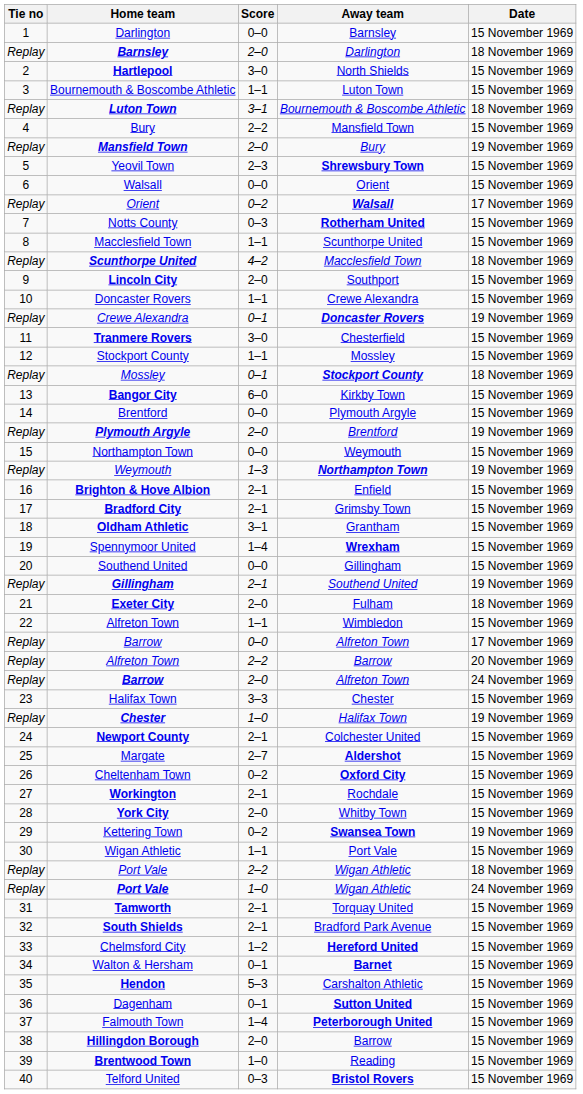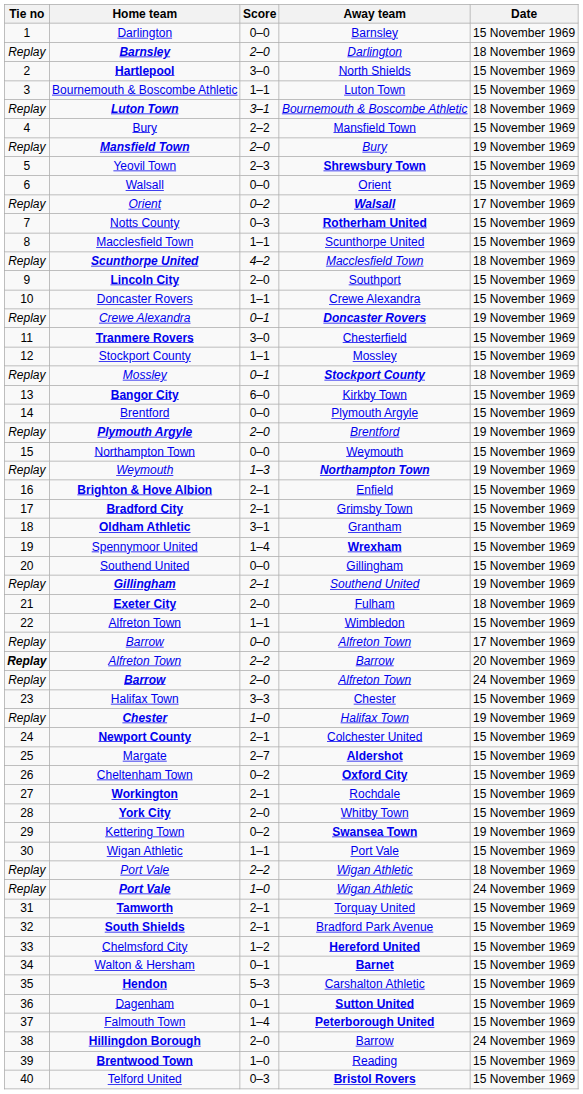Alfreton Town / 2–2 | Tie no: normal -> bold
Hillingdon Borough | Date: 15 November 1969 -> 24 November 1969
